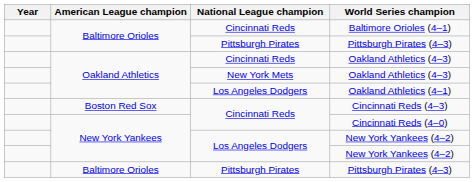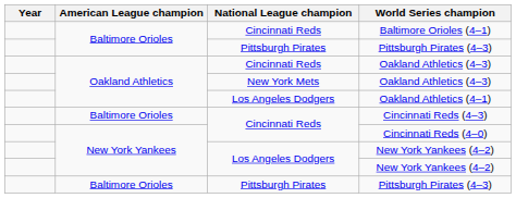Cincinnati Reds (4–3) | American League champion: Boston Red Sox -> Baltimore Orioles
